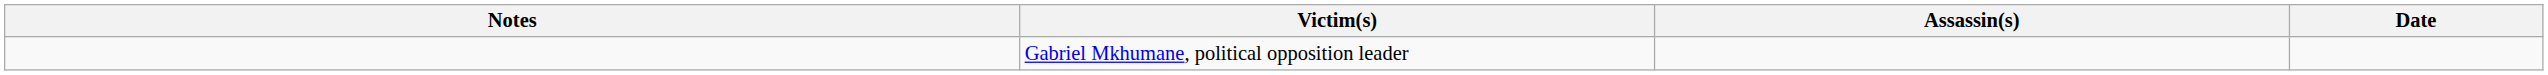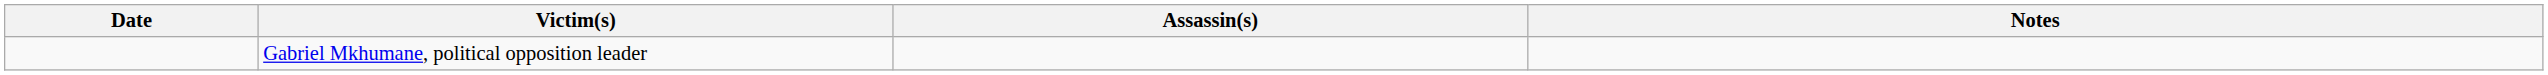columns swapped: Date <-> Notes
